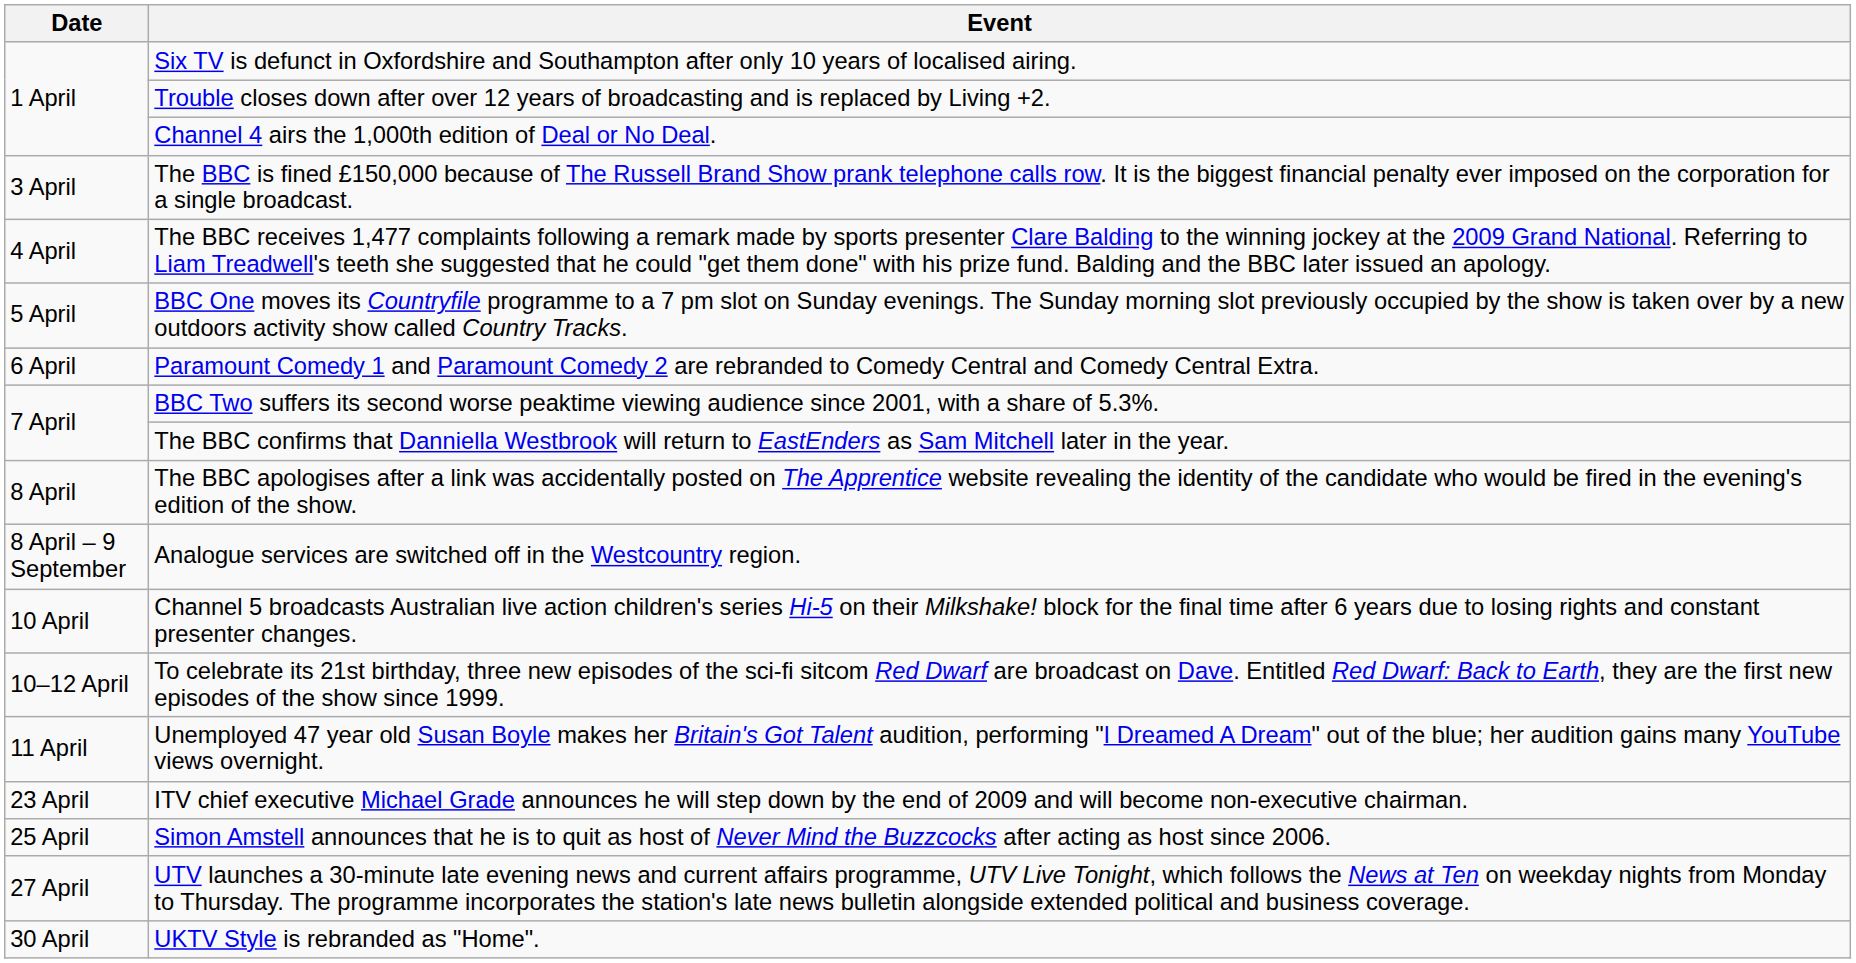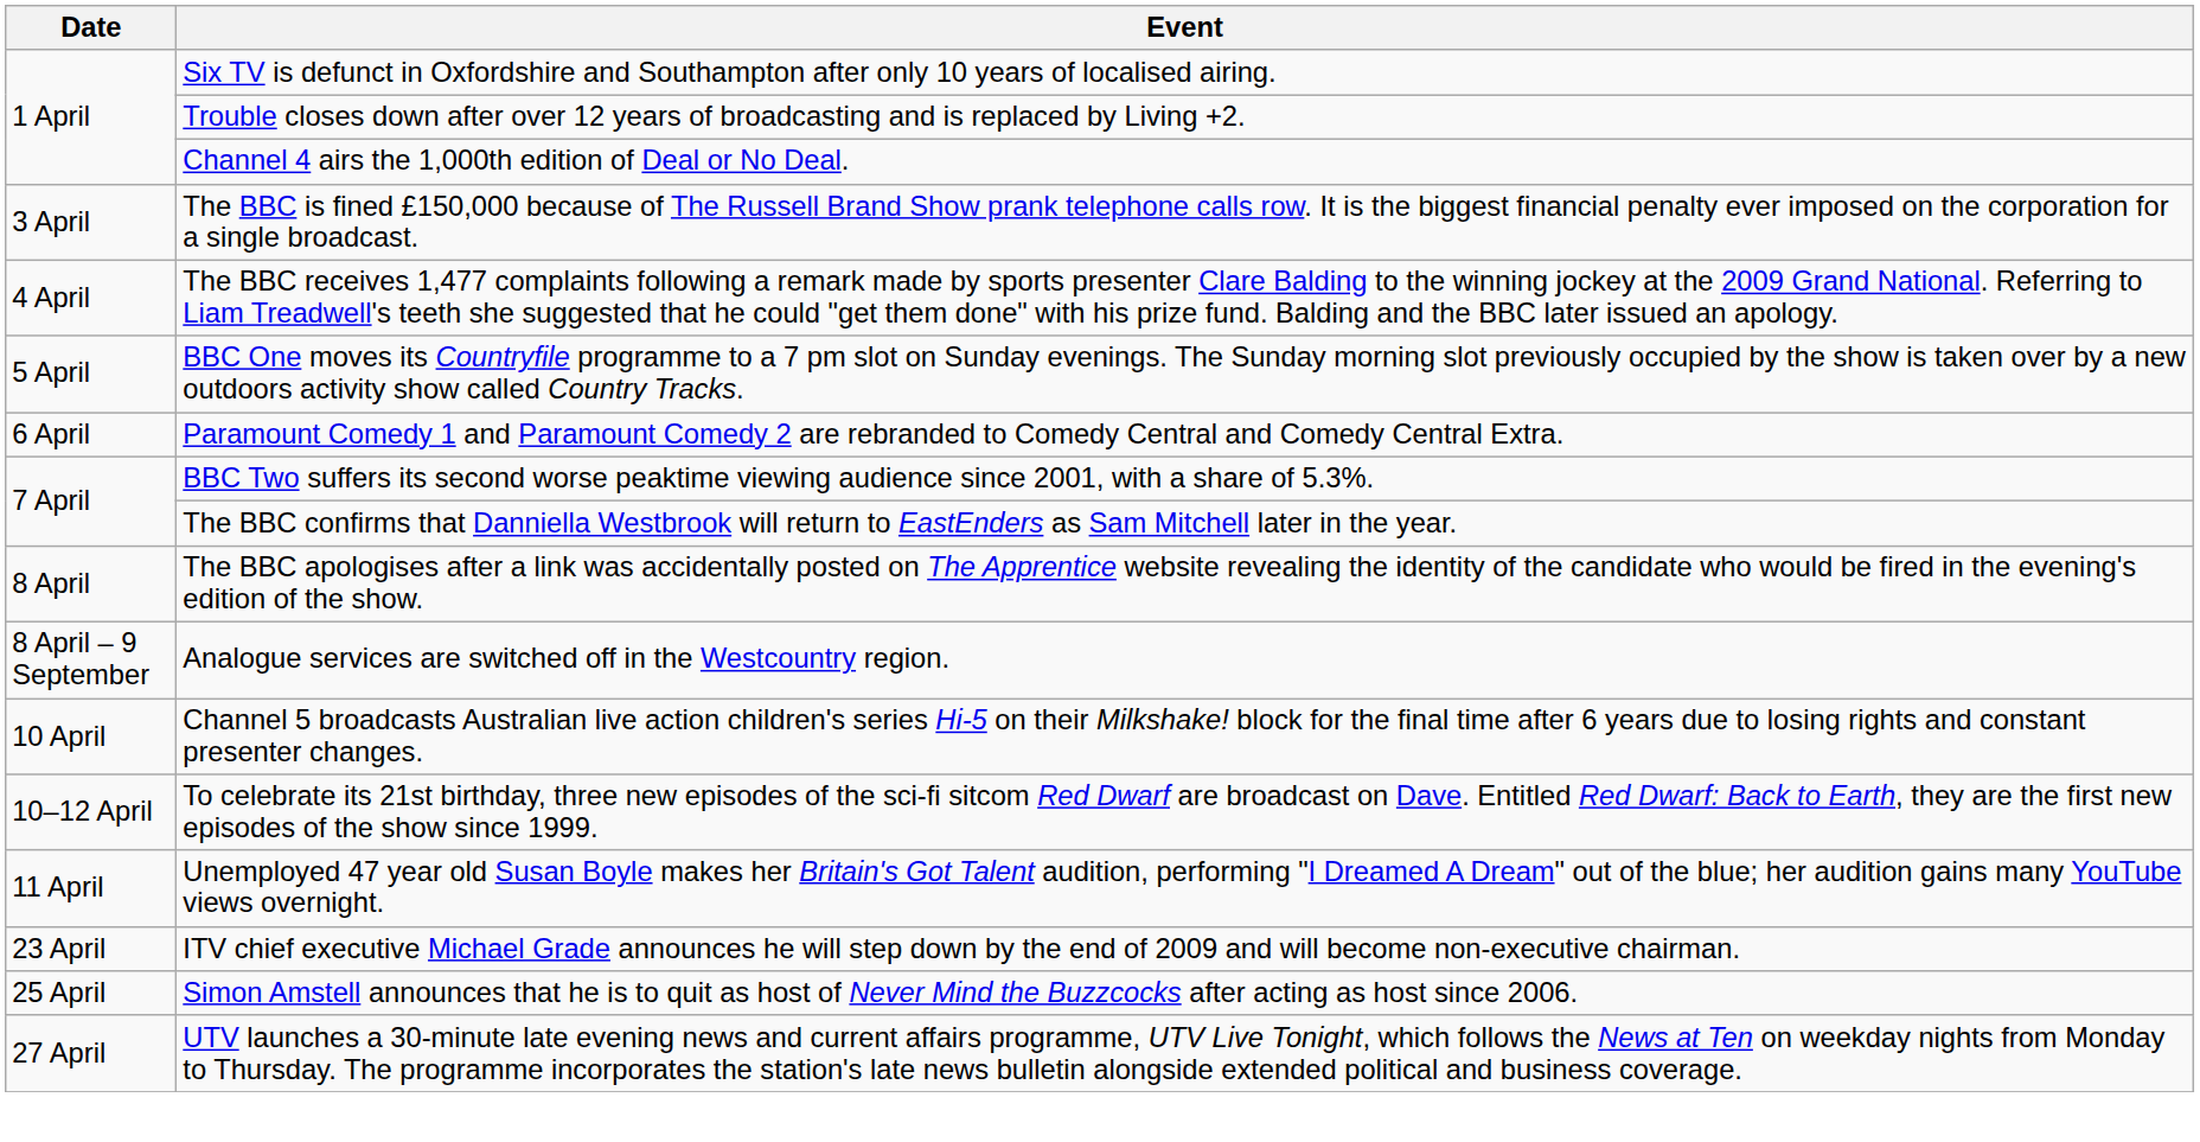- row: 30 April | UKTV Style is rebranded as "Home".
